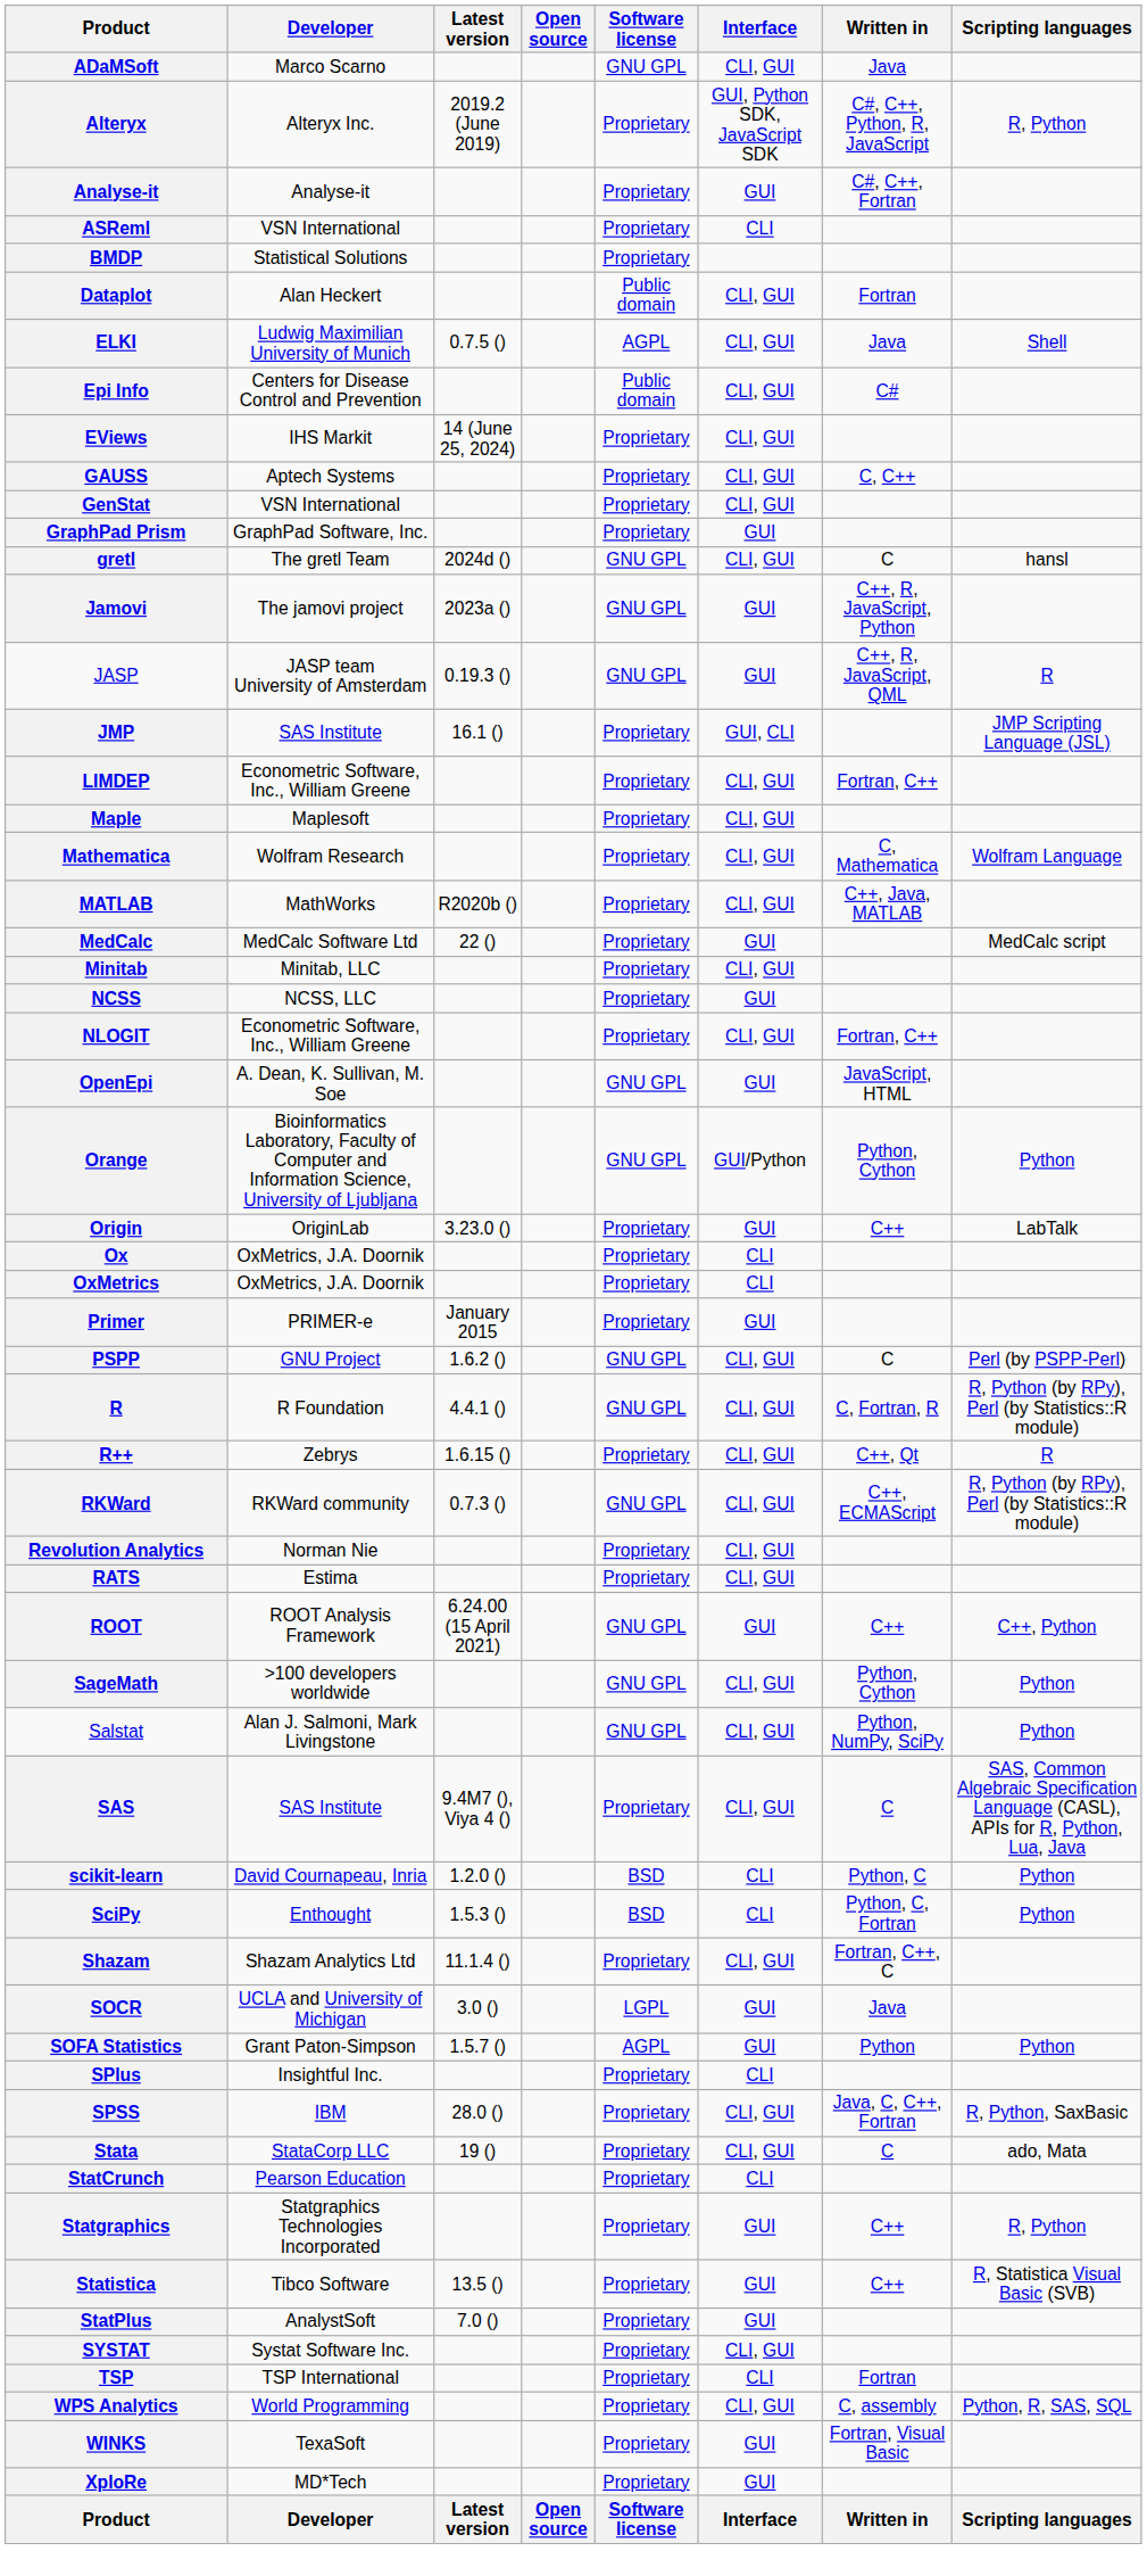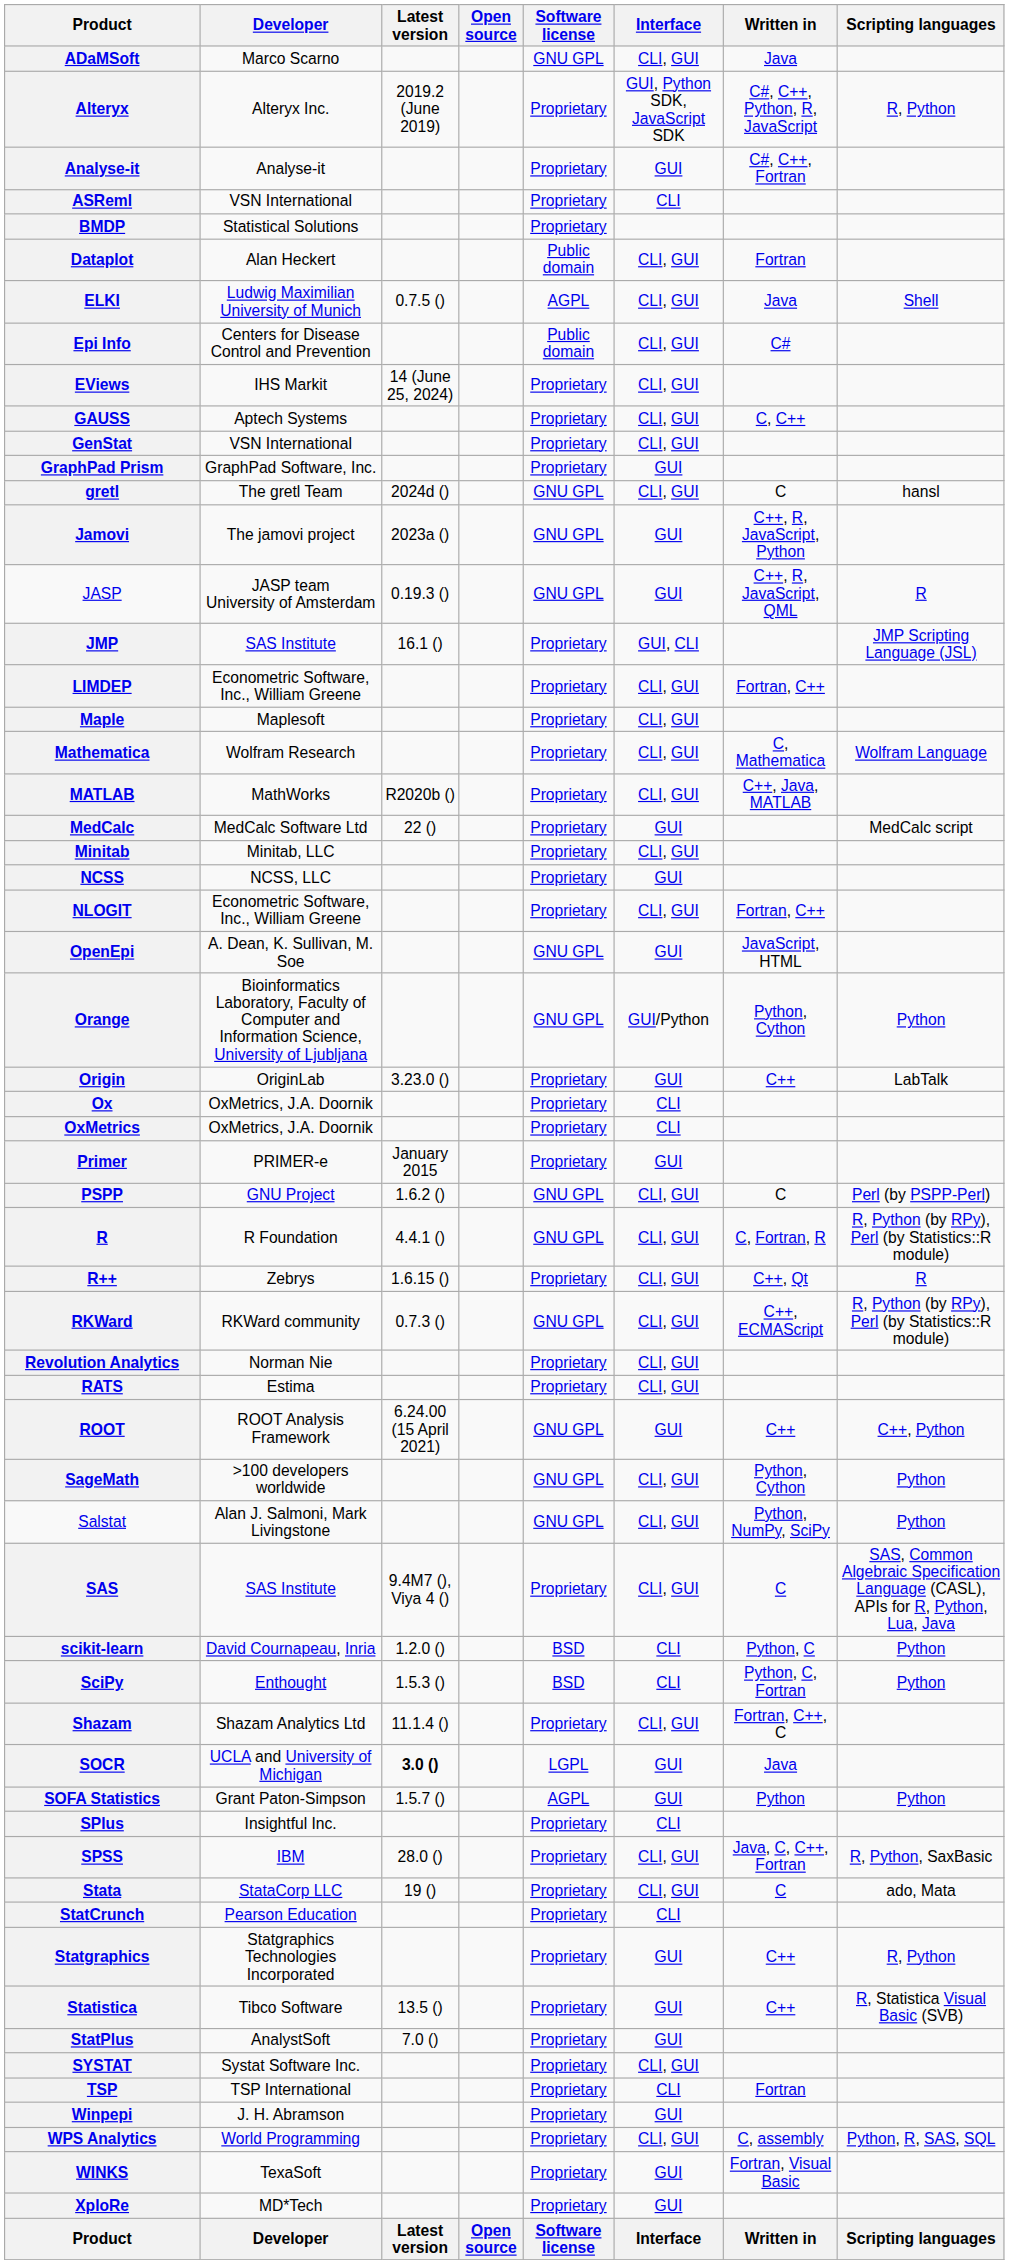SOCR | Latest version: normal -> bold
+ row: Winpepi | J. H. Abramson | Proprietary | GUI
